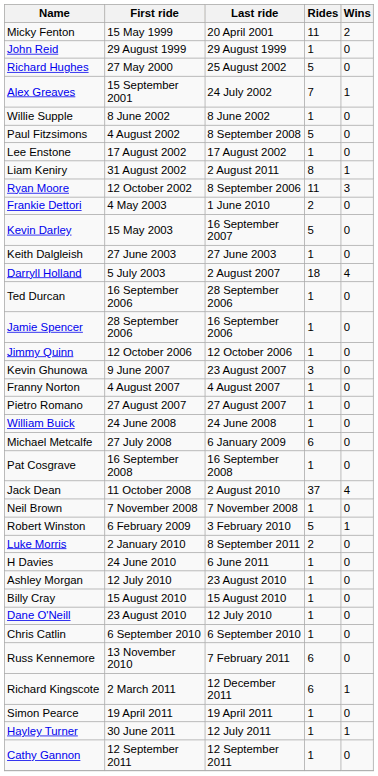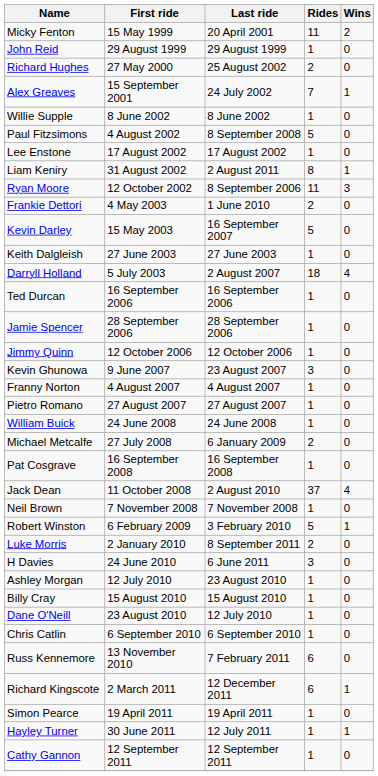Richard Hughes | Rides: 5 -> 2
Ted Durcan | Last ride: 28 September 2006 -> 16 September 2006
Jamie Spencer | Last ride: 16 September 2006 -> 28 September 2006
Michael Metcalfe | Rides: 6 -> 2
H Davies | Rides: 1 -> 3
